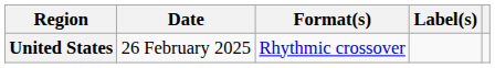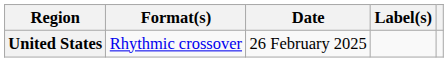columns swapped: Date <-> Format(s)
